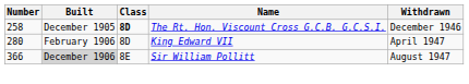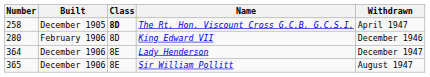The Rt. Hon. Viscount Cross G.C.B. G.C.S.I. | Withdrawn: December 1946 -> April 1947
King Edward VII | Withdrawn: April 1947 -> December 1946
+ row: 364 | December 1906 | 8E | Lady Henderson | December 1947
Sir William Pollitt | Number: 366 -> 365
Sir William Pollitt | Built: lightgrey background -> no background
